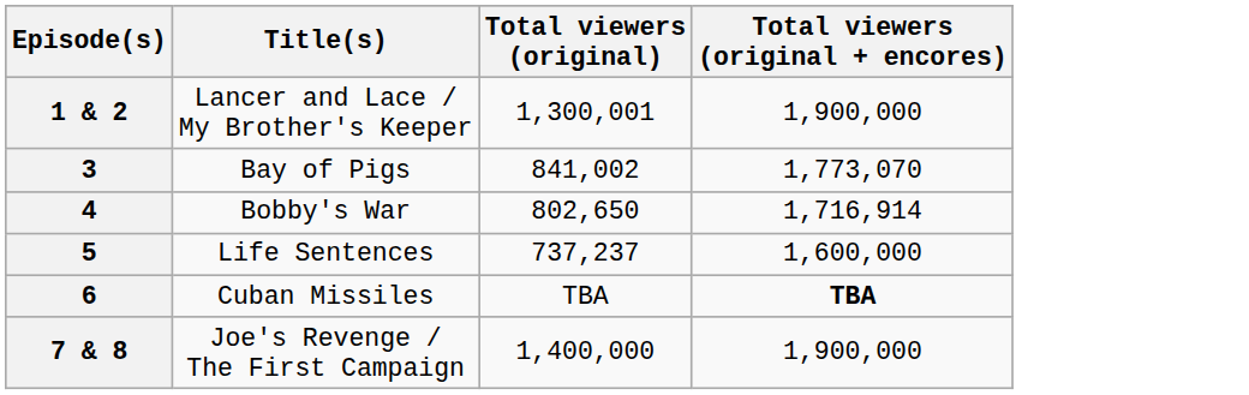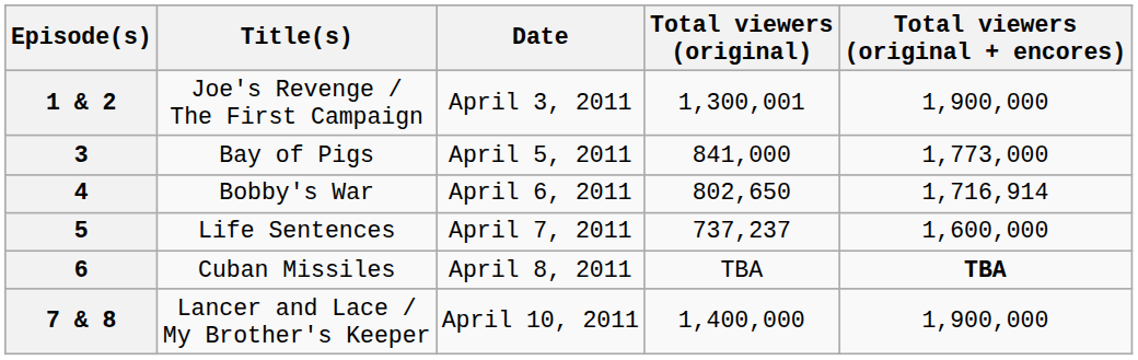+ column: Date | April 3, 2011 | April 5, 2011 | April 6, 2011 | April 7, 2011 | April 8, 2011 | April 10, 2011
1 & 2 | Title(s): Lancer and Lace / My Brother's Keeper -> Joe's Revenge / The First Campaign
3 | Total viewers (original): 841,002 -> 841,000
3 | Total viewers (original + encores): 1,773,070 -> 1,773,000
7 & 8 | Title(s): Joe's Revenge / The First Campaign -> Lancer and Lace / My Brother's Keeper
